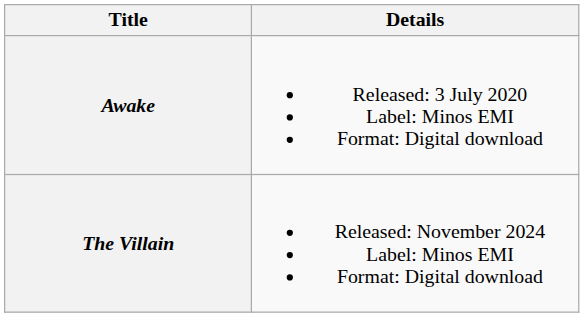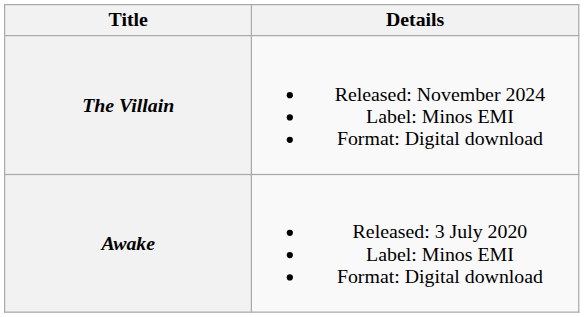rows swapped: Awake <-> The Villain
